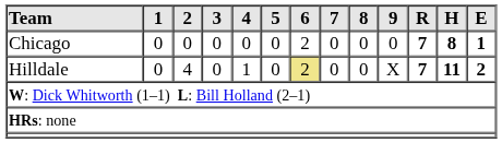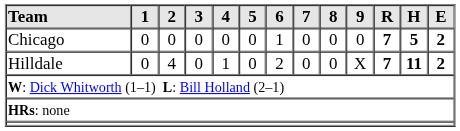Chicago | 6: 2 -> 1
Chicago | H: 8 -> 5
Chicago | E: 1 -> 2
Hilldale | 6: khaki background -> no background
